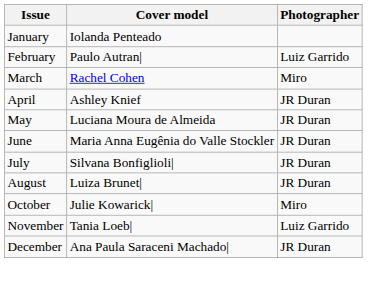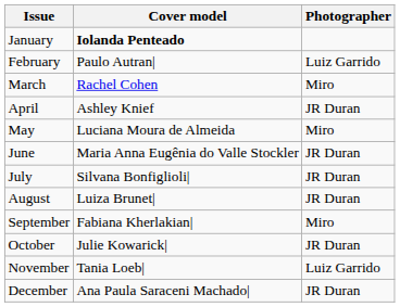January | Cover model: normal -> bold
May | Photographer: JR Duran -> Miro
+ row: September | Fabiana Kherlakian| | Miro
October | Photographer: Miro -> JR Duran
